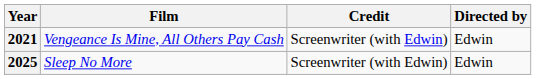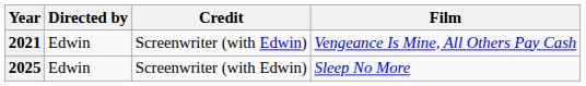columns swapped: Film <-> Directed by
